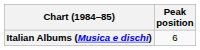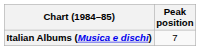Italian Albums (Musica e dischi) | Peak position: 6 -> 7
